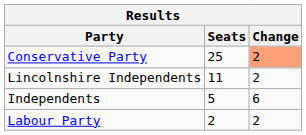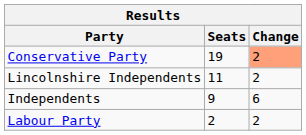Conservative Party | Seats: 25 -> 19
Independents | Seats: 5 -> 9
